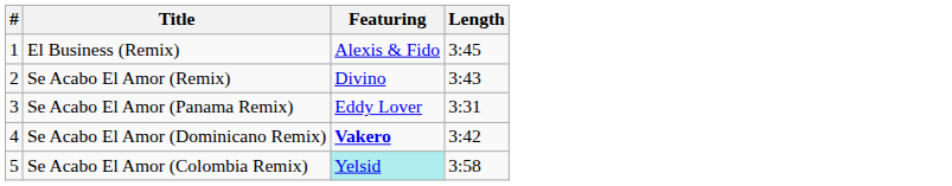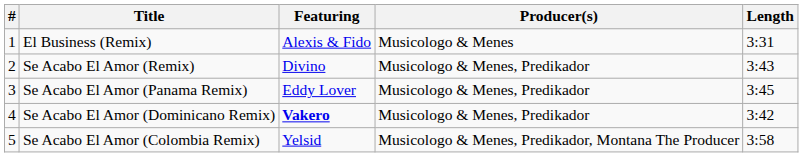+ column: Producer(s) | Musicologo & Menes | Musicologo & Menes, Predikador | Musicologo & Menes, Predikador | Musicologo & Menes, Predikador | Musicologo & Menes, Predikador, Montana The Producer
El Business (Remix) | Length: 3:45 -> 3:31
Se Acabo El Amor (Panama Remix) | Length: 3:31 -> 3:45
Se Acabo El Amor (Colombia Remix) | Featuring: paleturquoise background -> no background
